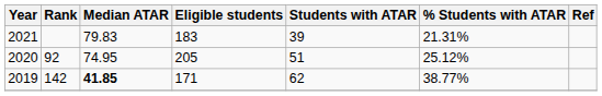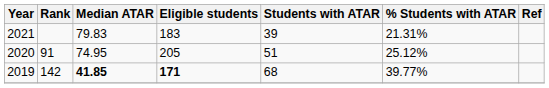2020 | Rank: 92 -> 91
2019 | Eligible students: normal -> bold
2019 | Students with ATAR: 62 -> 68
2019 | % Students with ATAR: 38.77% -> 39.77%
